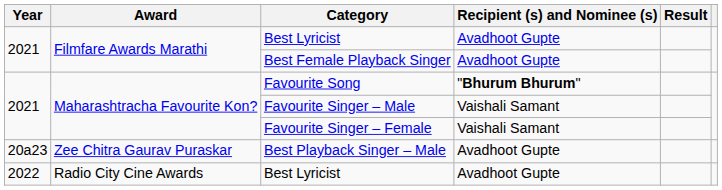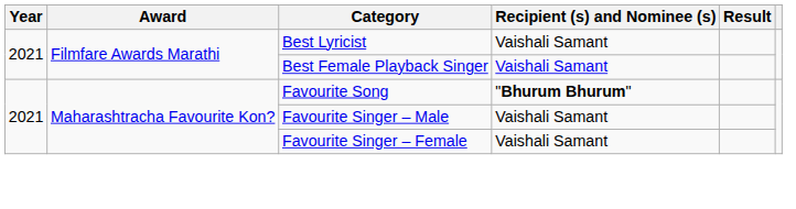Filmfare Awards Marathi / Best Lyricist | Recipient (s) and Nominee (s): Avadhoot Gupte -> Vaishali Samant
Best Female Playback Singer | Recipient (s) and Nominee (s): Avadhoot Gupte -> Vaishali Samant
- row: 20a23 | Zee Chitra Gaurav Puraskar | Best Playback Singer – Male | Avadhoot Gupte
- row: 2022 | Radio City Cine Awards | Best Lyricist | Avadhoot Gupte
